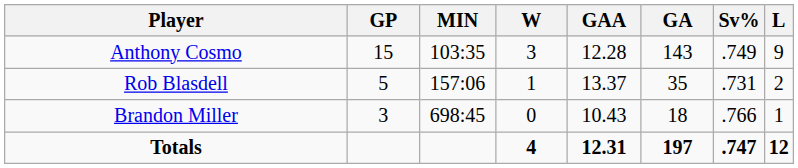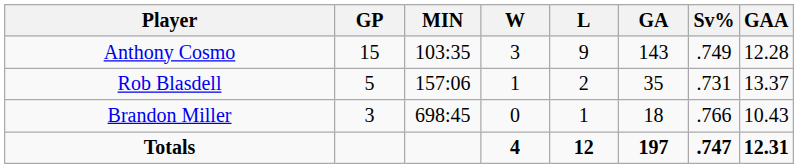columns swapped: L <-> GAA
